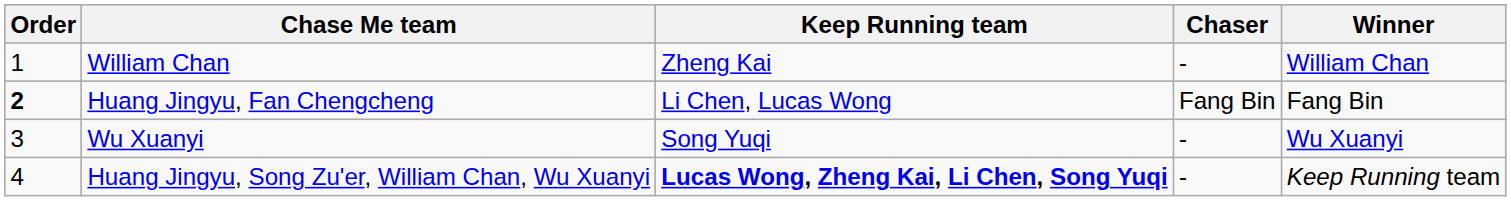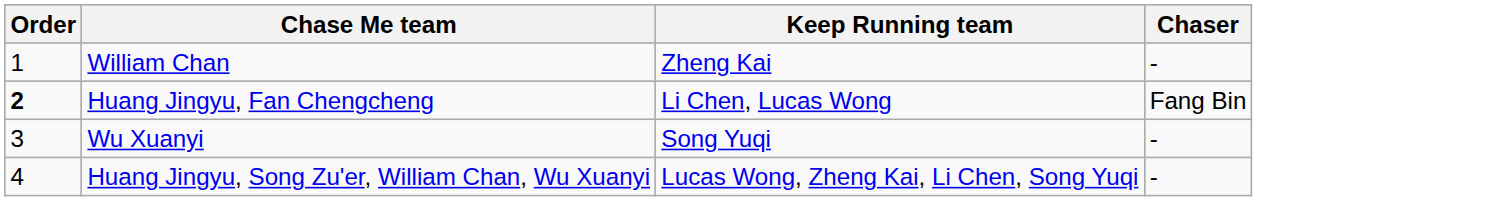- column: Winner | William Chan | Fang Bin | Wu Xuanyi | Keep Running team
Huang Jingyu, Song Zu'er, William Chan, Wu Xuanyi | Keep Running team: bold -> normal
